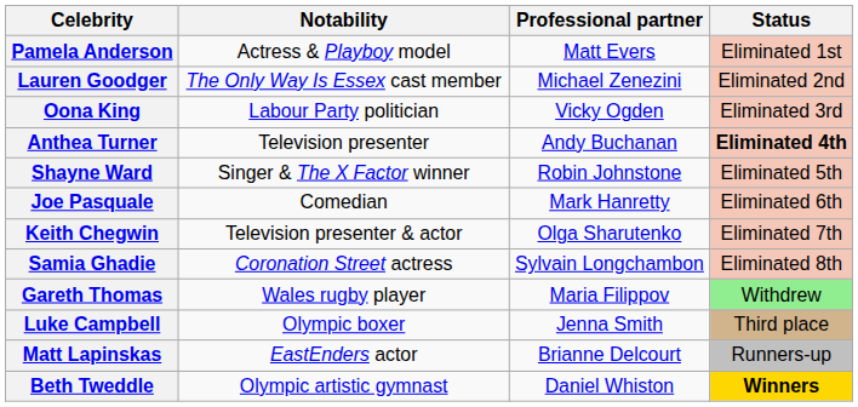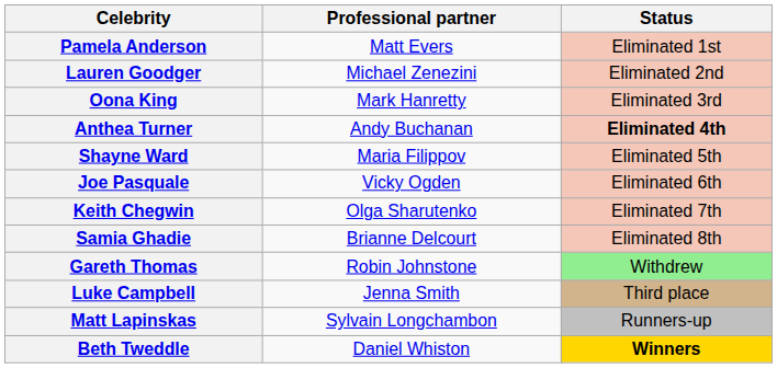- column: Notability | Actress & Playboy model | The Only Way Is Essex cast member | Labour Party politician | Television presenter | Singer & The X Factor winner | Comedian | Television presenter & actor | Coronation Street actress | Wales rugby player | Olympic boxer | EastEnders actor | Olympic artistic gymnast
Oona King | Professional partner: Vicky Ogden -> Mark Hanretty
Shayne Ward | Professional partner: Robin Johnstone -> Maria Filippov
Joe Pasquale | Professional partner: Mark Hanretty -> Vicky Ogden
Samia Ghadie | Professional partner: Sylvain Longchambon -> Brianne Delcourt
Gareth Thomas | Professional partner: Maria Filippov -> Robin Johnstone
Matt Lapinskas | Professional partner: Brianne Delcourt -> Sylvain Longchambon
